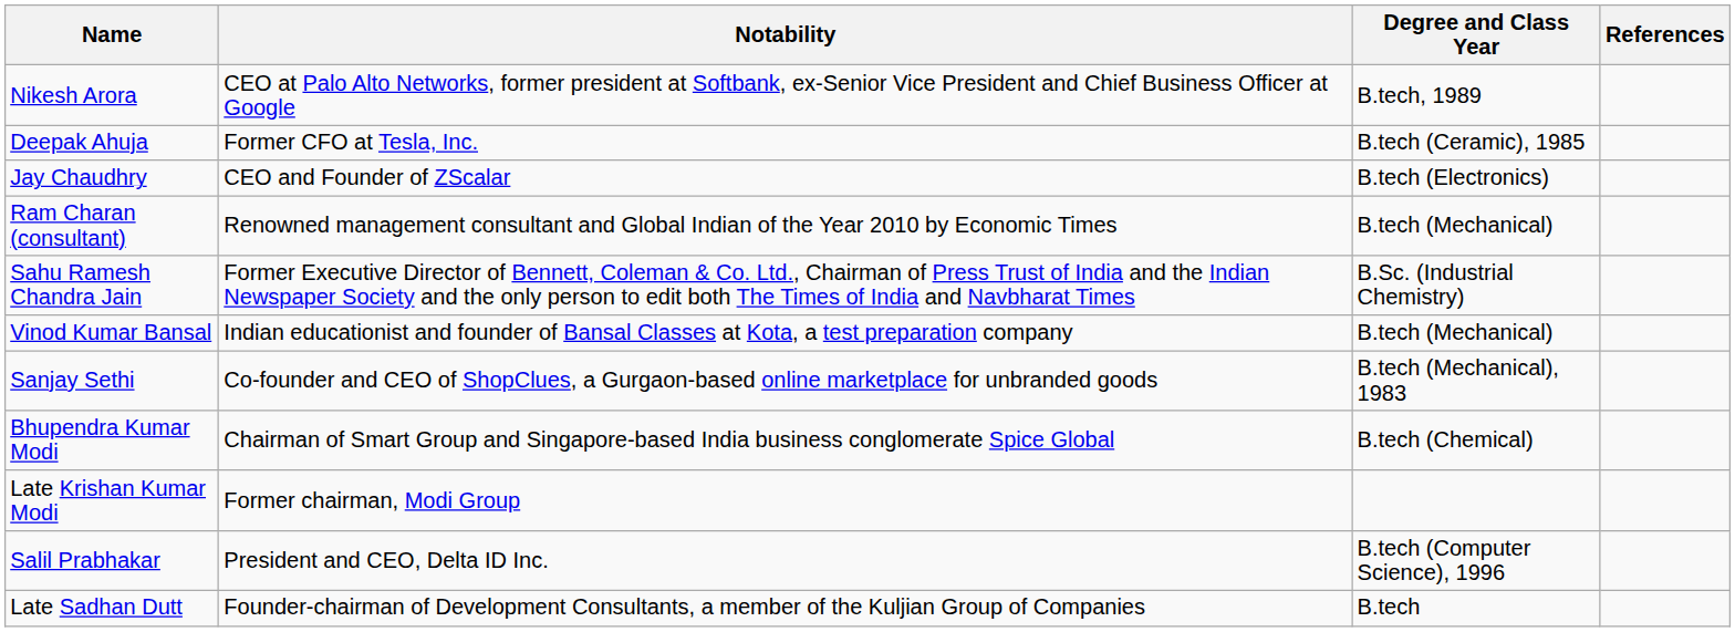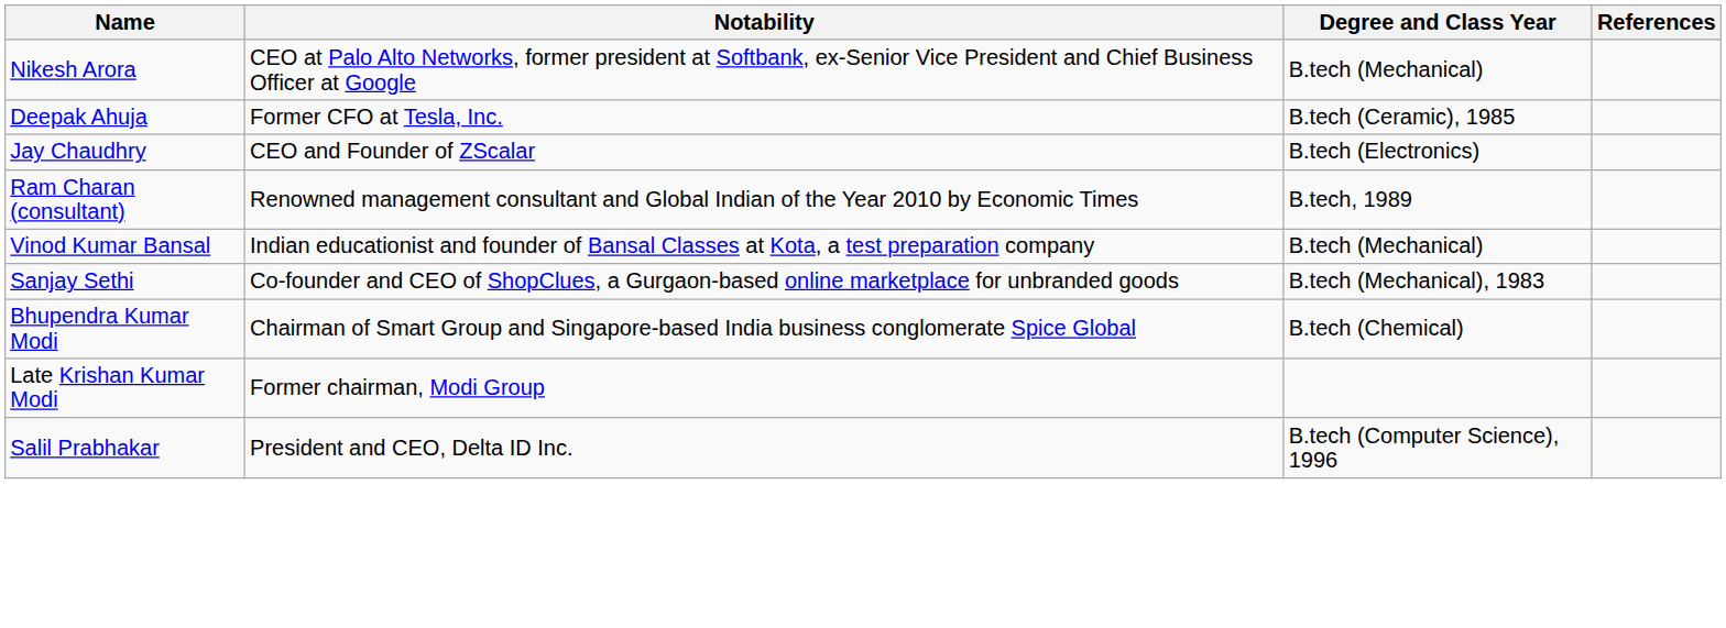Nikesh Arora | Degree and Class Year: B.tech, 1989 -> B.tech (Mechanical)
Ram Charan (consultant) | Degree and Class Year: B.tech (Mechanical) -> B.tech, 1989
- row: Sahu Ramesh Chandra Jain | Former Executive Director of Bennett, Coleman & Co. Ltd., Chairman of Press Trust of India and the Indian Newspaper Society and the only person to edit both The Times of India and Navbharat Times | B.Sc. (Industrial Chemistry)
- row: Late Sadhan Dutt | Founder-chairman of Development Consultants, a member of the Kuljian Group of Companies | B.tech
